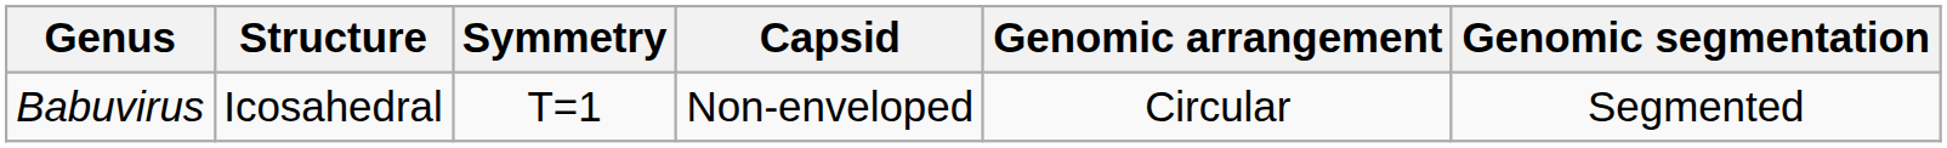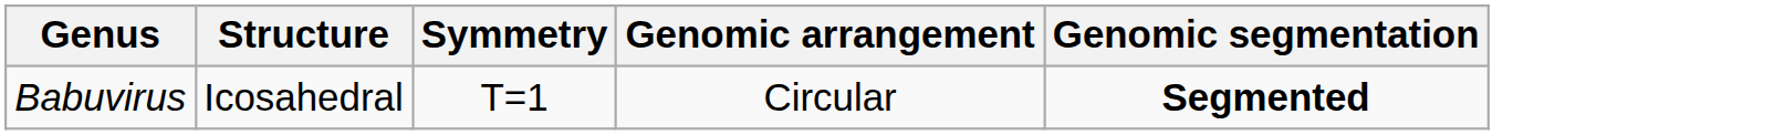- column: Capsid | Non-enveloped
Babuvirus | Genomic segmentation: normal -> bold
